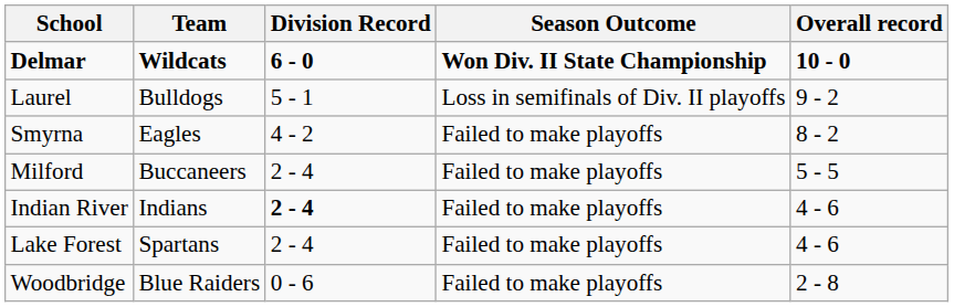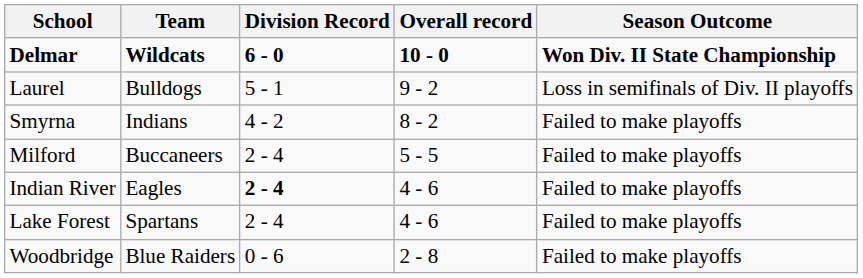columns swapped: Overall record <-> Season Outcome
Smyrna | Team: Eagles -> Indians
Indian River | Team: Indians -> Eagles
